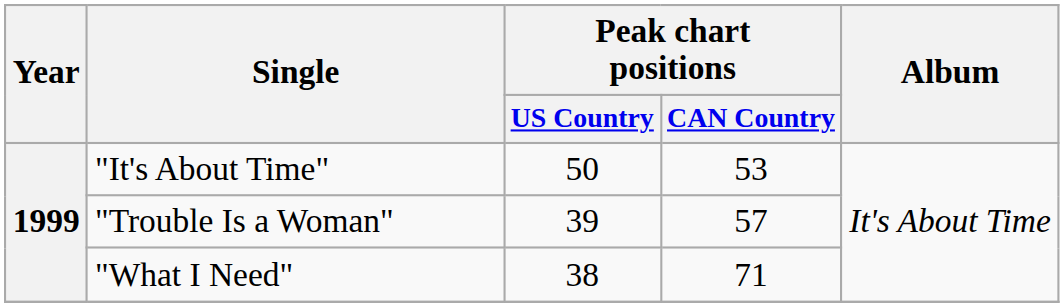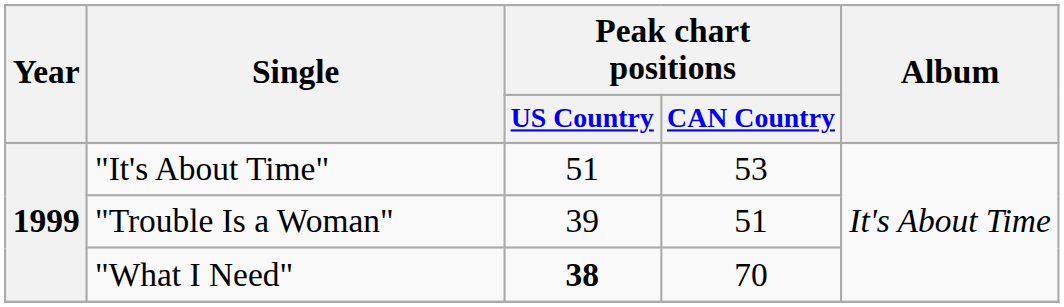"It's About Time" | Peak chart positions / US Country: 50 -> 51
"Trouble Is a Woman" | Peak chart positions / CAN Country: 57 -> 51
"What I Need" | Peak chart positions / US Country: normal -> bold
"What I Need" | Peak chart positions / CAN Country: 71 -> 70
